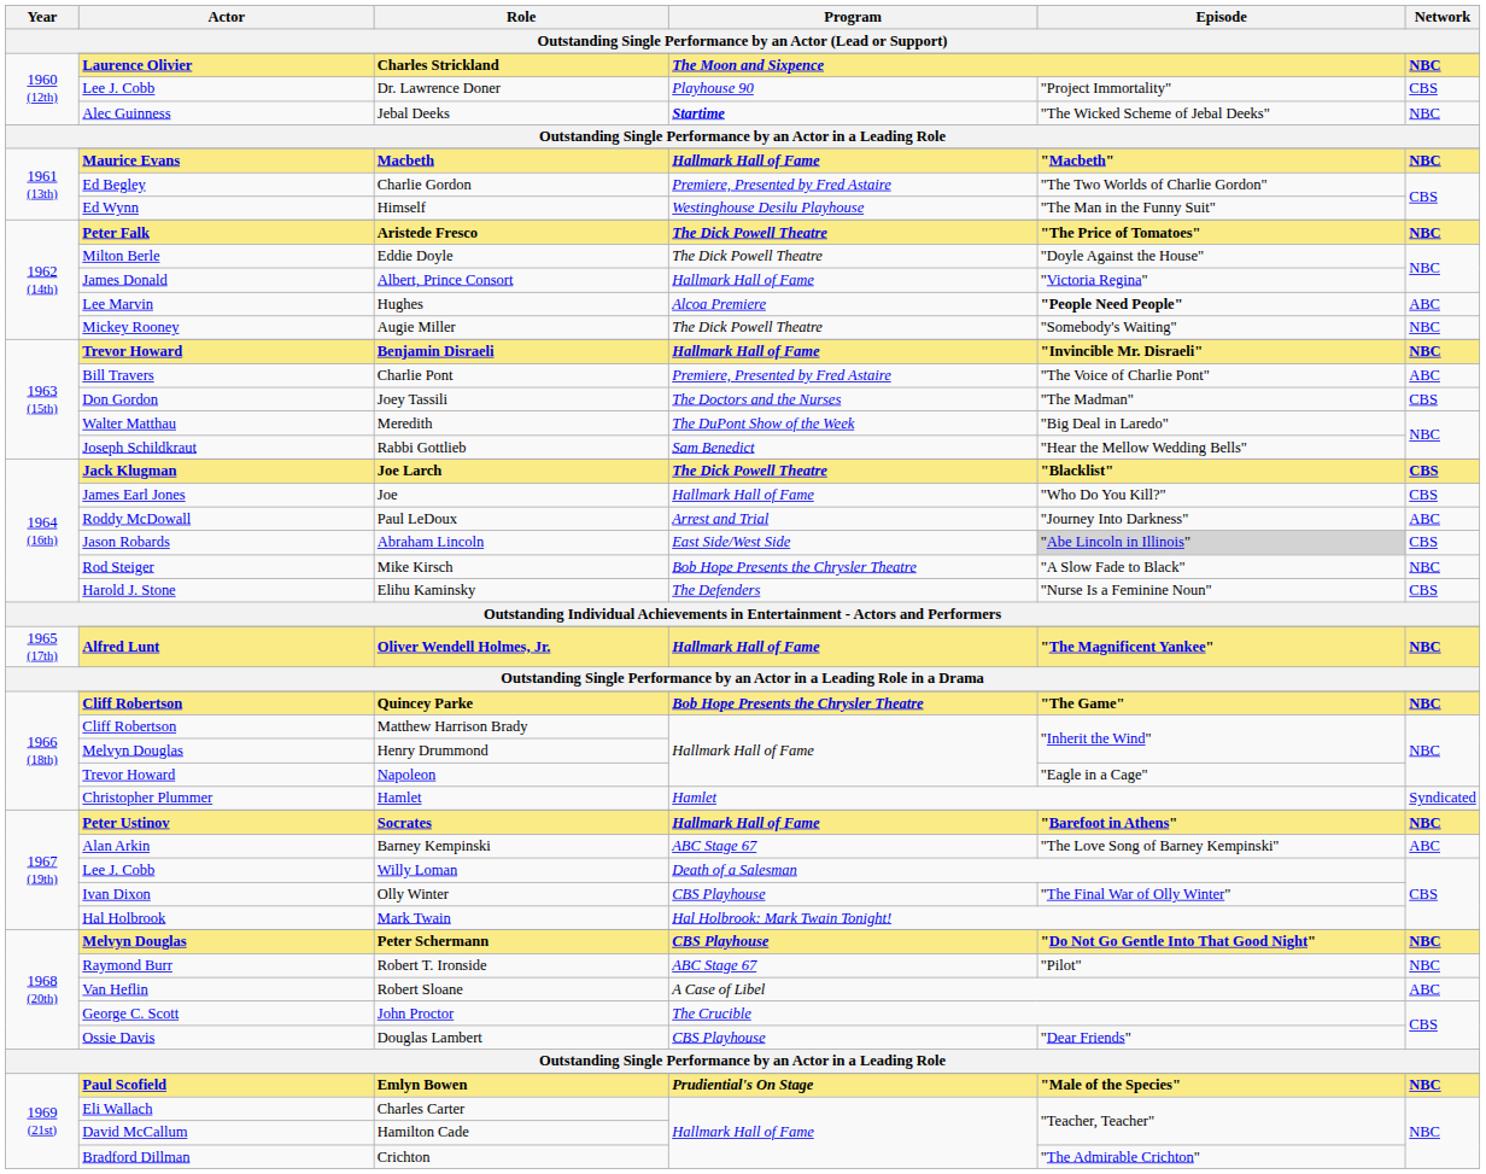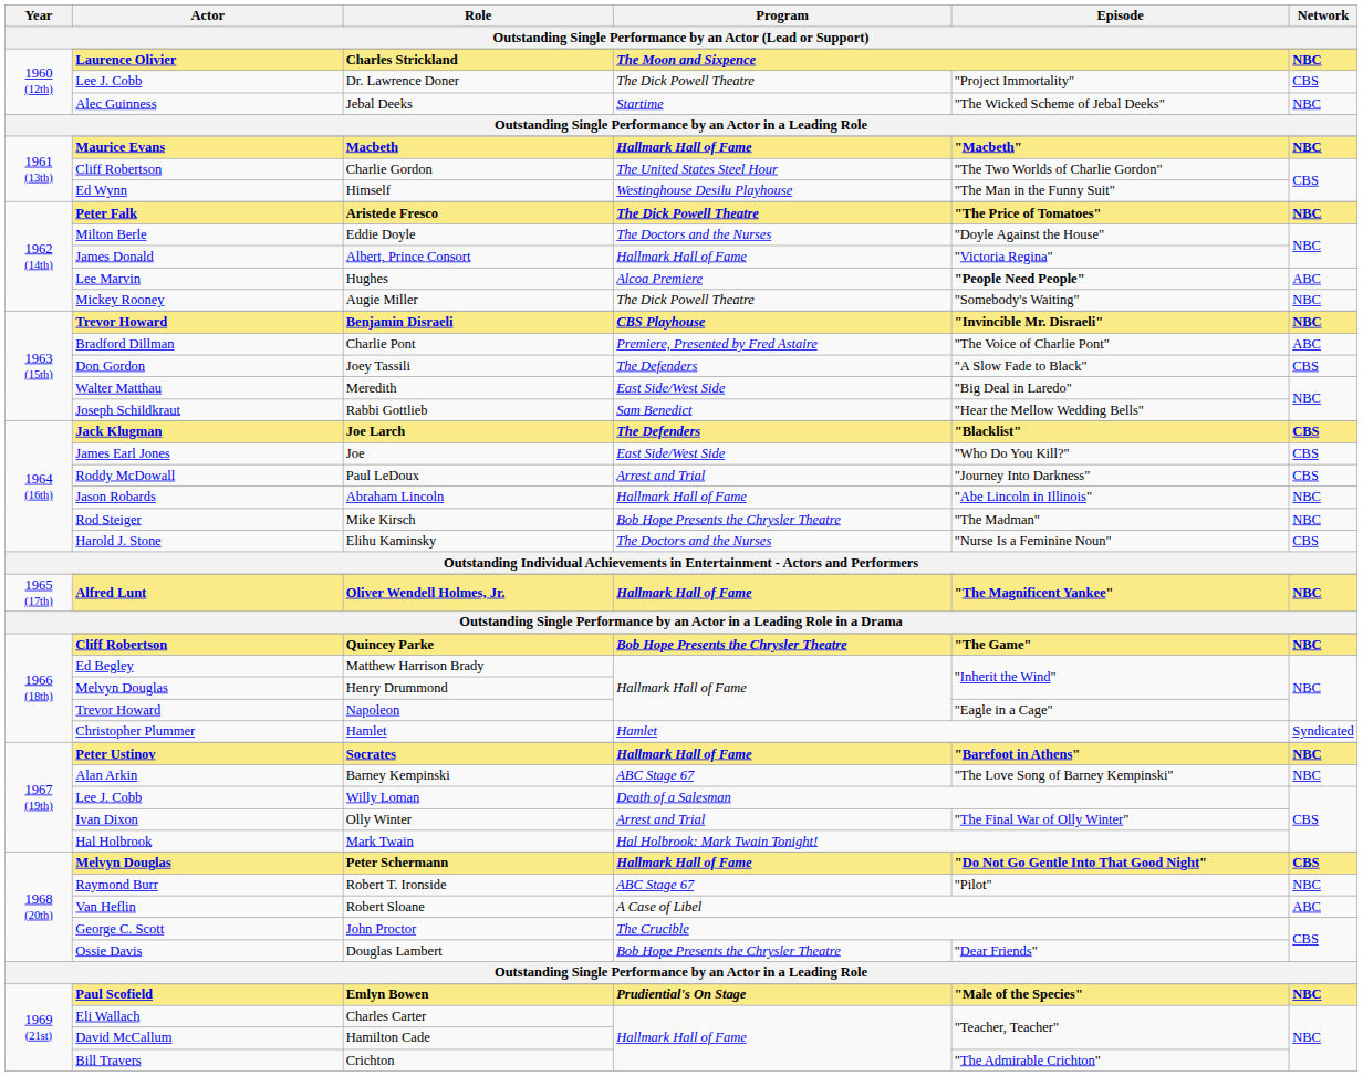Dr. Lawrence Doner | Program: Playhouse 90 -> The Dick Powell Theatre
Jebal Deeks | Program: bold -> normal
Charlie Gordon | Actor: Ed Begley -> Cliff Robertson
Charlie Gordon | Program: Premiere, Presented by Fred Astaire -> The United States Steel Hour
Eddie Doyle | Program: The Dick Powell Theatre -> The Doctors and the Nurses
Benjamin Disraeli | Program: Hallmark Hall of Fame -> CBS Playhouse
Charlie Pont | Actor: Bill Travers -> Bradford Dillman
Joey Tassili | Program: The Doctors and the Nurses -> The Defenders
Joey Tassili | Episode: "The Madman" -> "A Slow Fade to Black"
Meredith | Program: The DuPont Show of the Week -> East Side/West Side
Joe Larch | Program: The Dick Powell Theatre -> The Defenders
Joe | Program: Hallmark Hall of Fame -> East Side/West Side
Paul LeDoux | Network: ABC -> CBS
Abraham Lincoln | Program: East Side/West Side -> Hallmark Hall of Fame
Abraham Lincoln | Episode: lightgrey background -> no background
Abraham Lincoln | Network: CBS -> NBC
Mike Kirsch | Episode: "A Slow Fade to Black" -> "The Madman"
Elihu Kaminsky | Program: The Defenders -> The Doctors and the Nurses
Matthew Harrison Brady | Actor: Cliff Robertson -> Ed Begley
Barney Kempinski | Network: ABC -> NBC
Olly Winter | Program: CBS Playhouse -> Arrest and Trial
Peter Schermann | Program: CBS Playhouse -> Hallmark Hall of Fame
Peter Schermann | Network: NBC -> CBS
Douglas Lambert | Program: CBS Playhouse -> Bob Hope Presents the Chrysler Theatre
Crichton | Actor: Bradford Dillman -> Bill Travers
